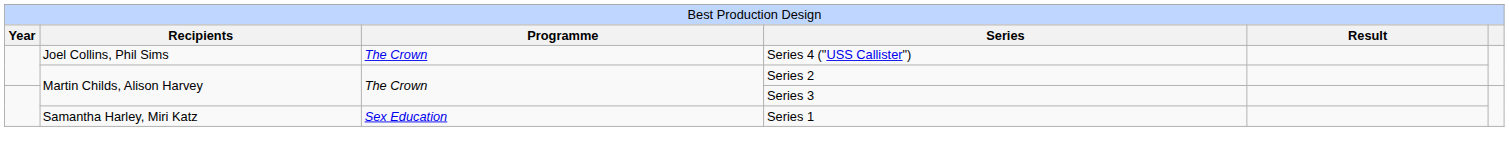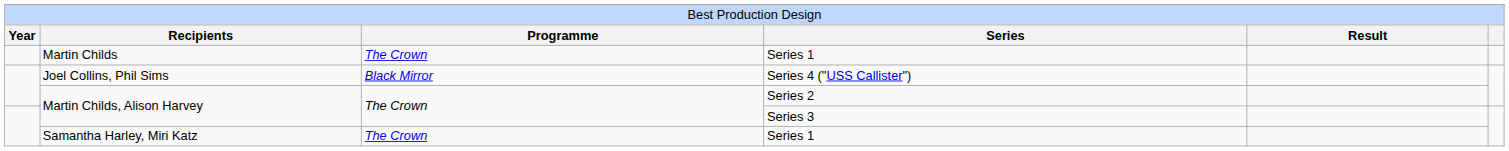+ row: Martin Childs | The Crown | Series 1
Joel Collins, Phil Sims | column 3: The Crown -> Black Mirror
Samantha Harley, Miri Katz | column 3: Sex Education -> The Crown
